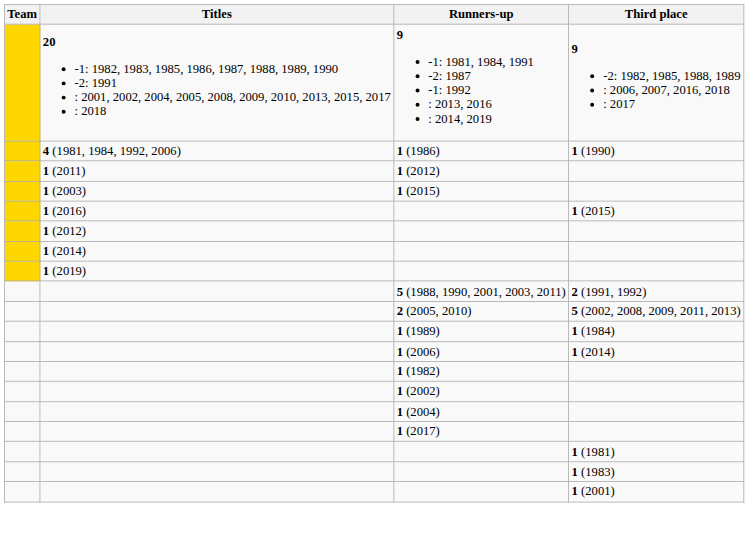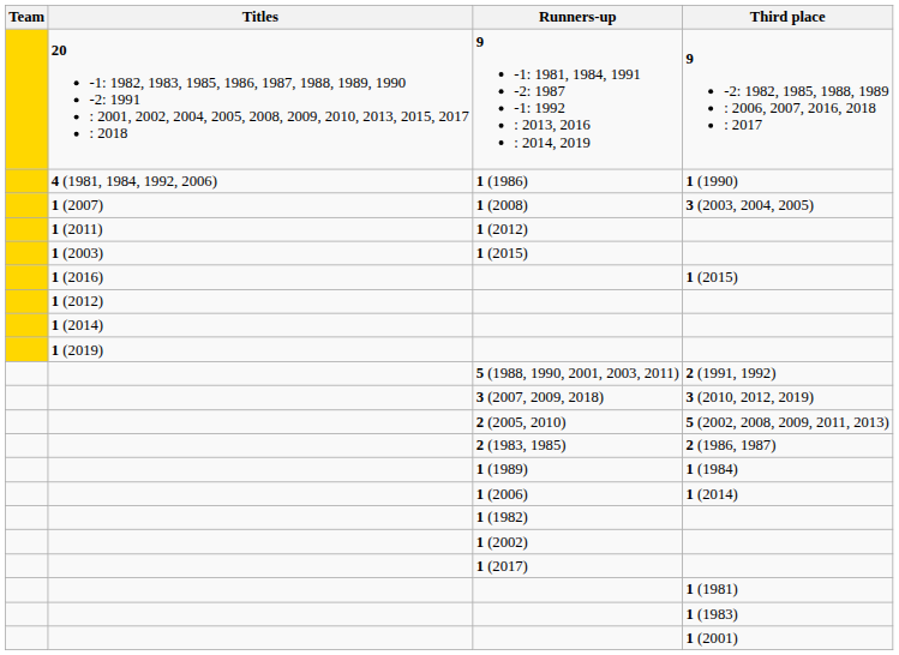+ row: 1 (2007) | 1 (2008) | 3 (2003, 2004, 2005)
+ row: 3 (2007, 2009, 2018) | 3 (2010, 2012, 2019)
+ row: 2 (1983, 1985) | 2 (1986, 1987)
- row: 1 (2004)
